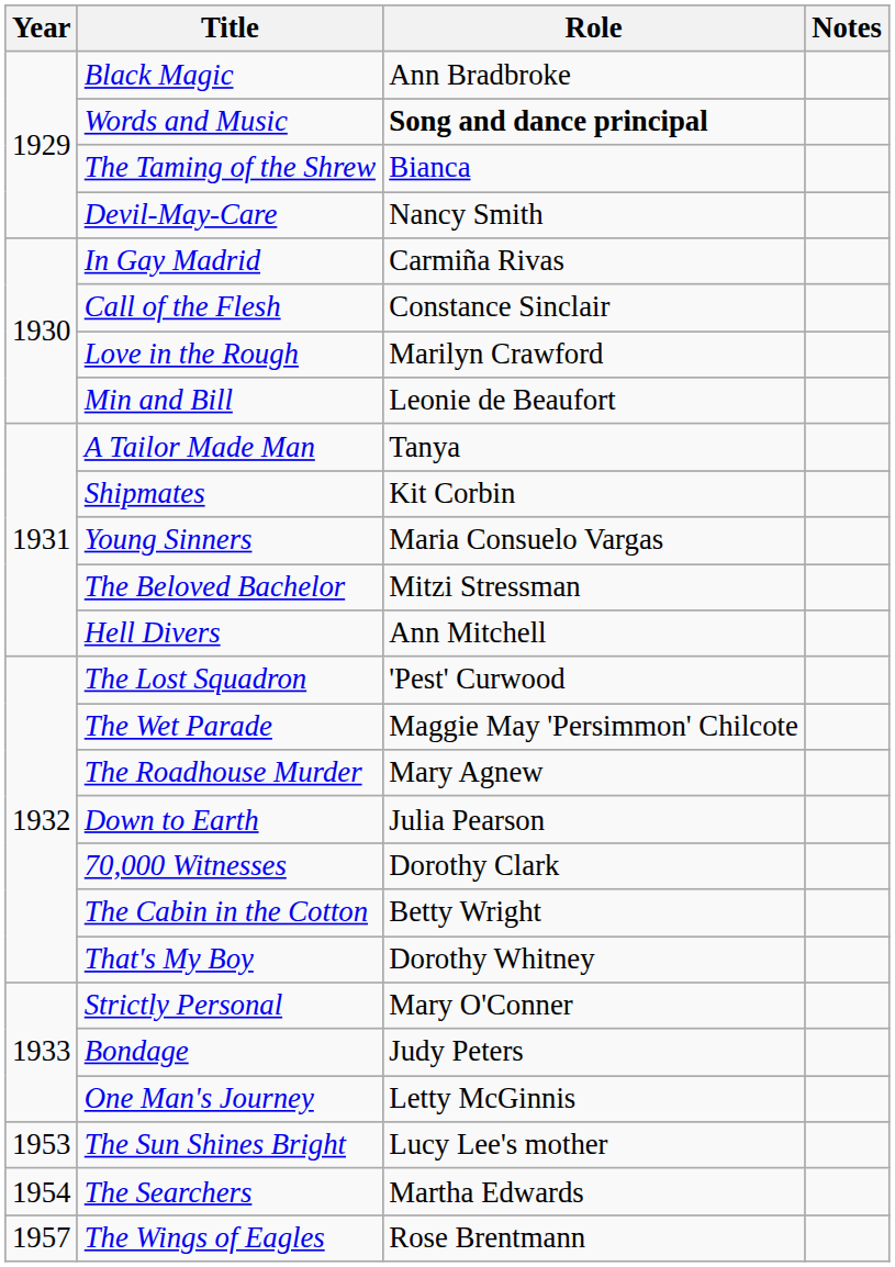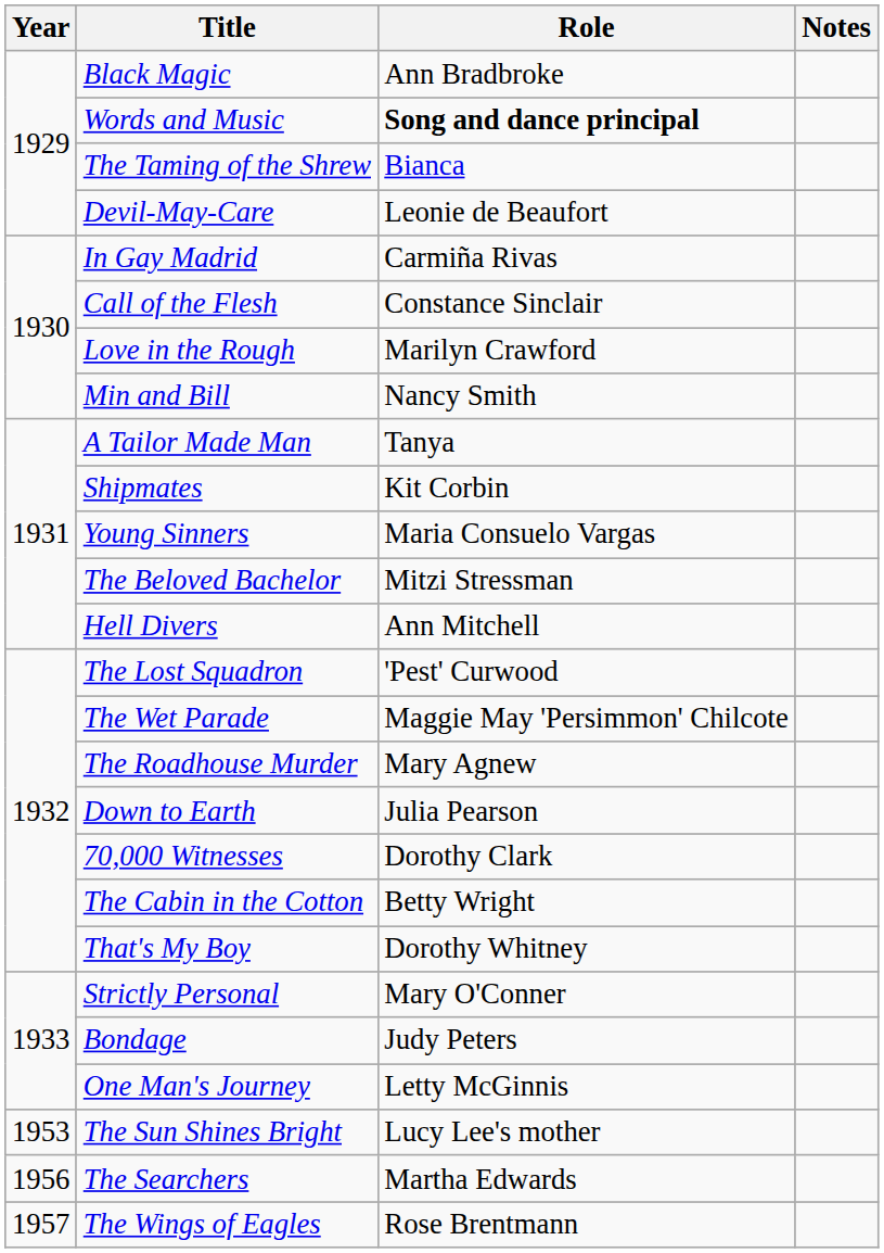Devil-May-Care | Role: Nancy Smith -> Leonie de Beaufort
Min and Bill | Role: Leonie de Beaufort -> Nancy Smith
The Searchers | Year: 1954 -> 1956
